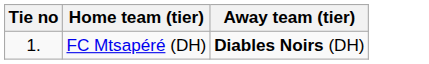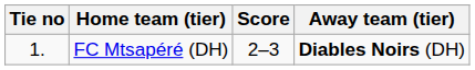+ column: Score | 2–3
